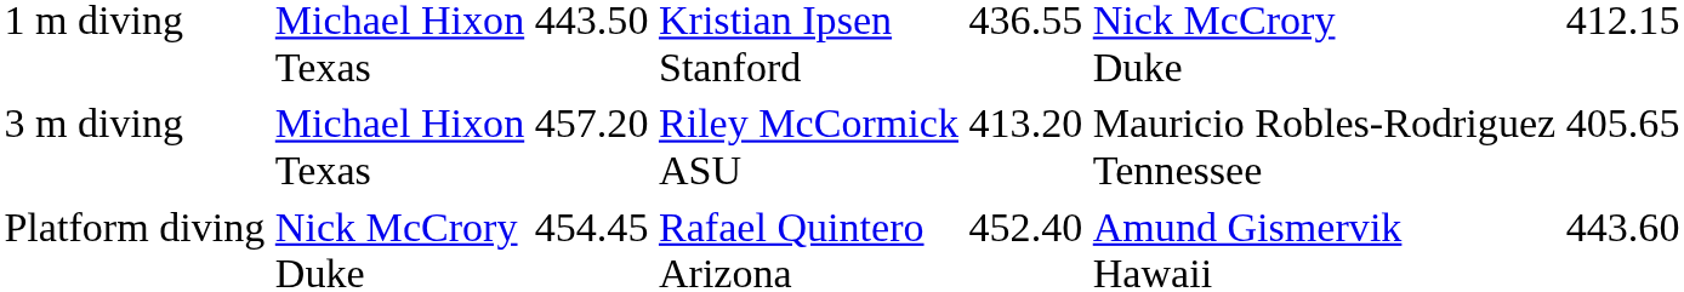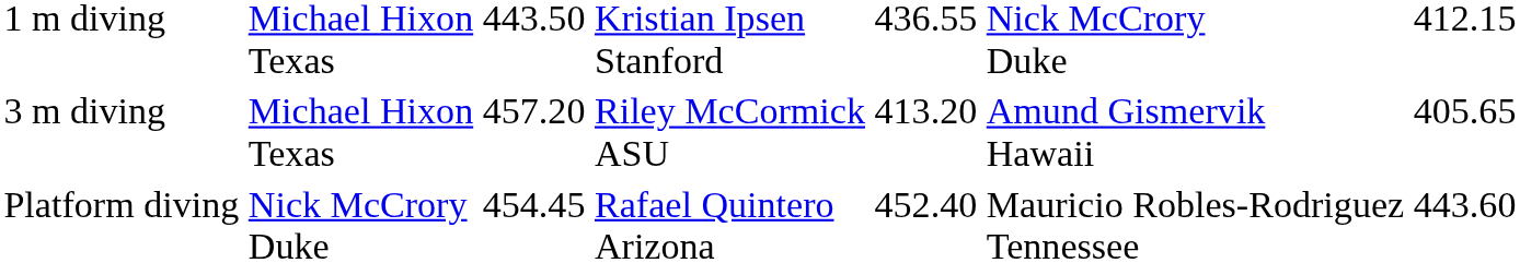3 m diving | column 6: Mauricio Robles-Rodriguez Tennessee -> Amund Gismervik Hawaii
Platform diving | column 6: Amund Gismervik Hawaii -> Mauricio Robles-Rodriguez Tennessee
